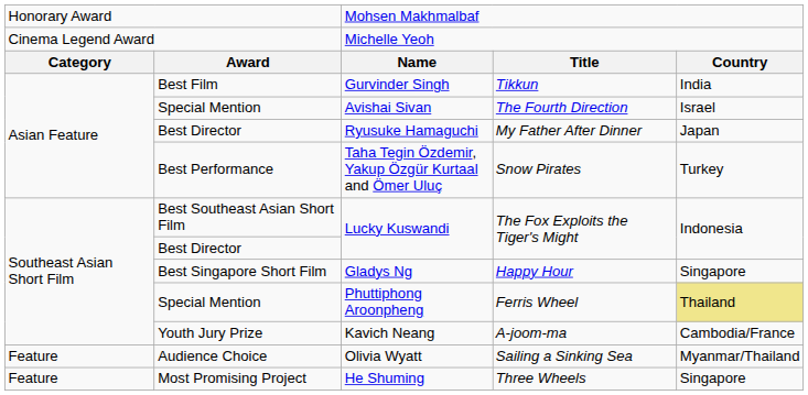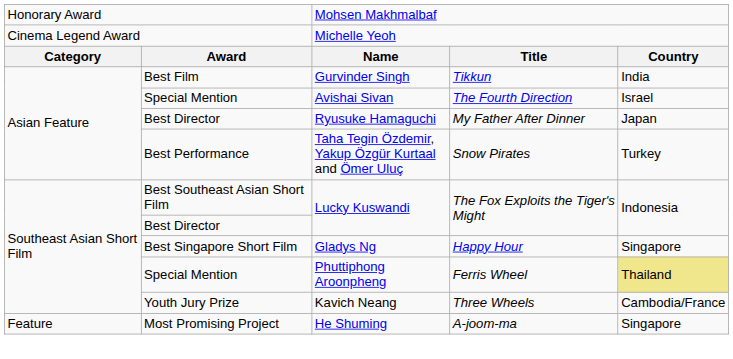Kavich Neang | column 4: A-joom-ma -> Three Wheels
- row: Feature | Audience Choice | Olivia Wyatt | Sailing a Sinking Sea | Myanmar/Thailand
He Shuming | column 4: Three Wheels -> A-joom-ma
